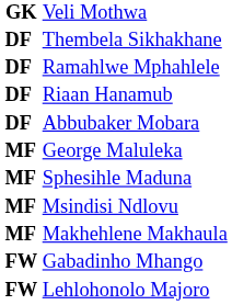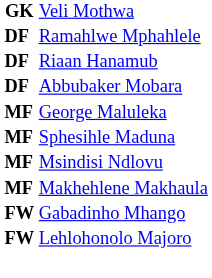- row: DF | Thembela Sikhakhane
